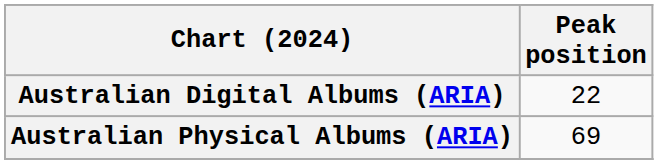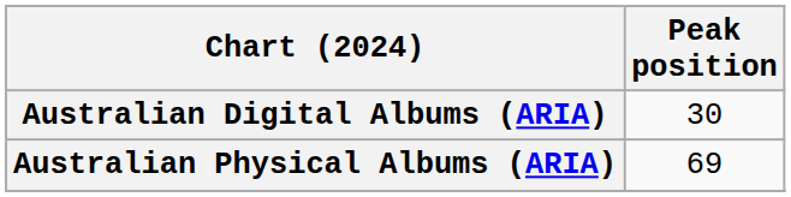Australian Digital Albums (ARIA) | Peak position: 22 -> 30
